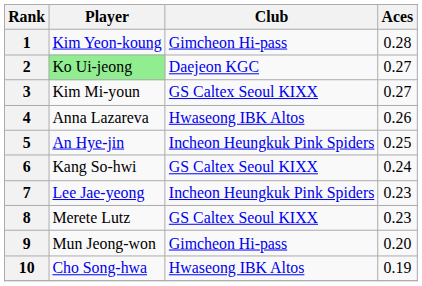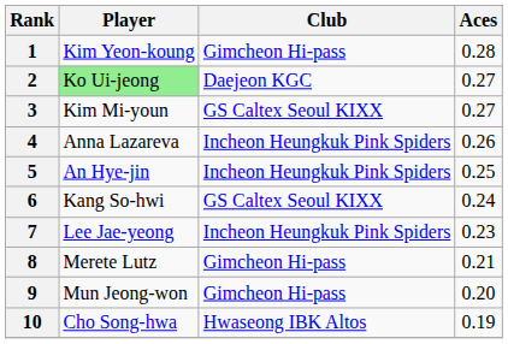4 | Club: Hwaseong IBK Altos -> Incheon Heungkuk Pink Spiders
8 | Club: GS Caltex Seoul KIXX -> Gimcheon Hi-pass
8 | Aces: 0.23 -> 0.21
